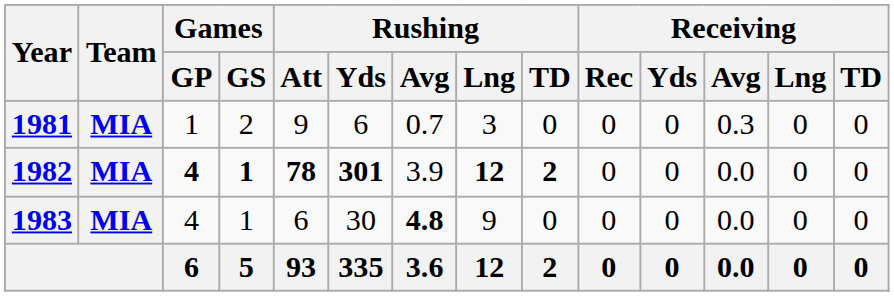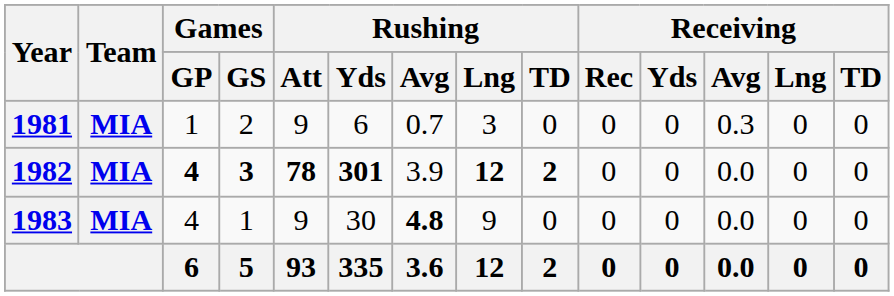1982 | Games / GS: 1 -> 3
1983 | Rushing / Att: 6 -> 9
